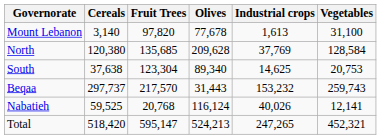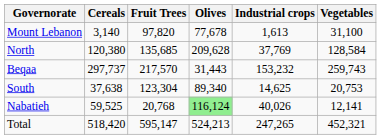rows swapped: Beqaa <-> South
Nabatieh | Olives: no background -> lightgreen background
